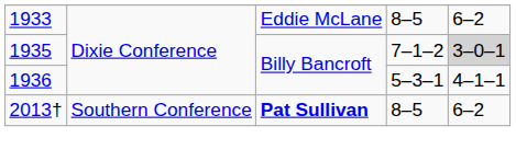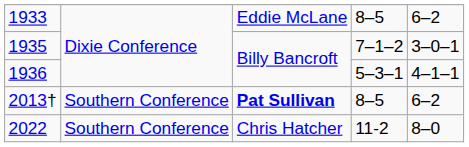1935 | column 5: lightgrey background -> no background
+ row: 2022 | Southern Conference | Chris Hatcher | 11-2 | 8–0
